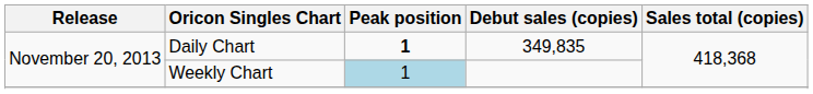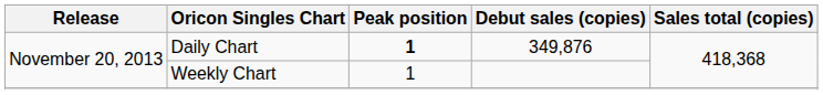Daily Chart | Debut sales (copies): 349,835 -> 349,876
Weekly Chart | Peak position: lightblue background -> no background
